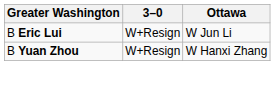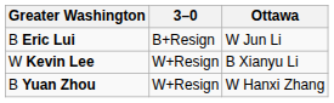B Eric Lui | 3–0: W+Resign -> B+Resign
+ row: W Kevin Lee | W+Resign | B Xianyu Li
